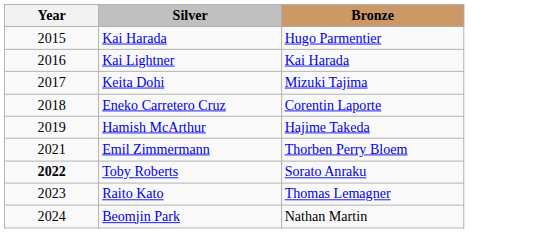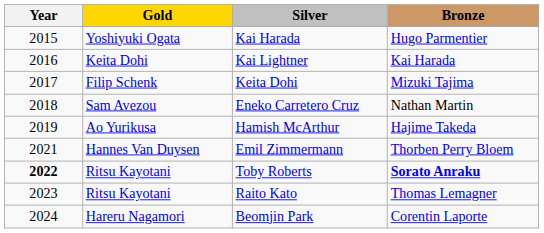+ column: Gold | Yoshiyuki Ogata | Keita Dohi | Filip Schenk | Sam Avezou | Ao Yurikusa | Hannes Van Duysen | Ritsu Kayotani | Ritsu Kayotani | Hareru Nagamori
Eneko Carretero Cruz | Bronze: Corentin Laporte -> Nathan Martin
Toby Roberts | Bronze: normal -> bold
Beomjin Park | Bronze: Nathan Martin -> Corentin Laporte
